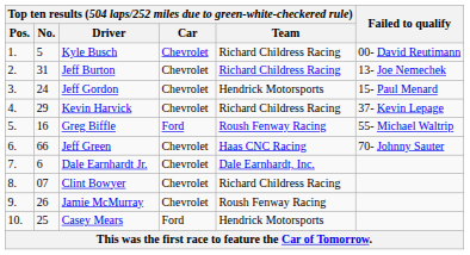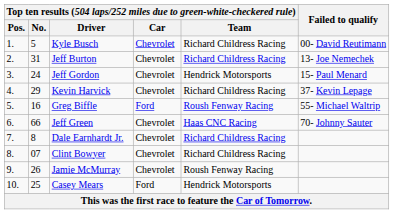Dale Earnhardt Jr. | column 2: 6 -> 8
Dale Earnhardt Jr. | column 5: Dale Earnhardt, Inc. -> Richard Childress Racing
